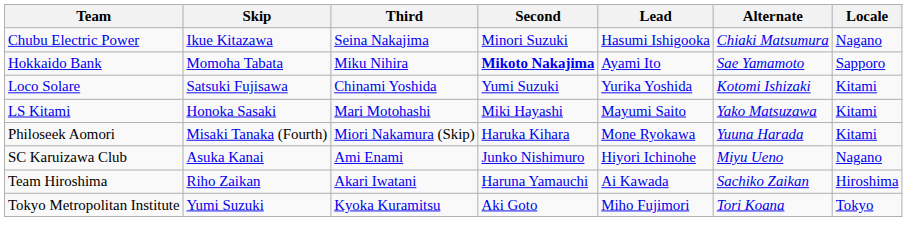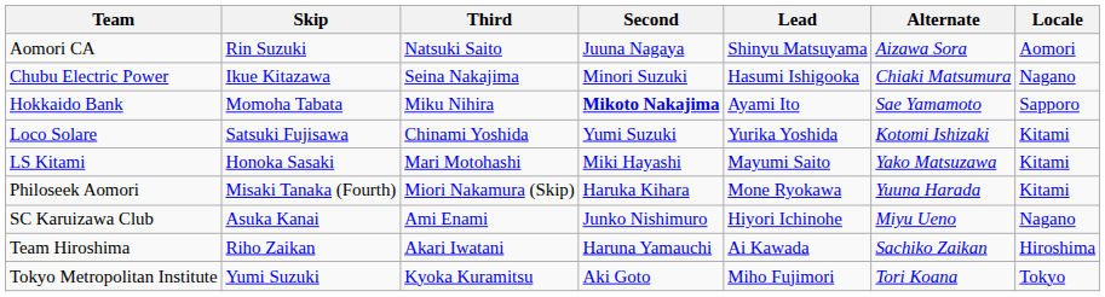+ row: Aomori CA | Rin Suzuki | Natsuki Saito | Juuna Nagaya | Shinyu Matsuyama | Aizawa Sora | Aomori
